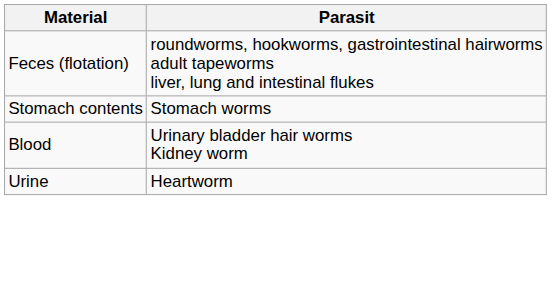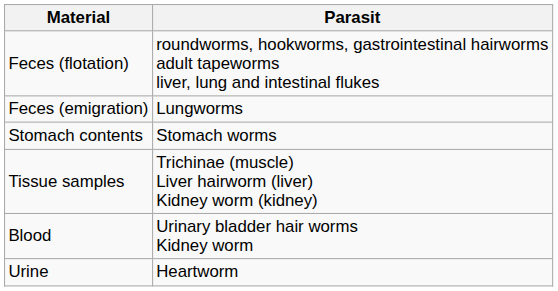+ row: Feces (emigration) | Lungworms
+ row: Tissue samples | Trichinae (muscle) Liver hairworm (liver) Kidney worm (kidney)
